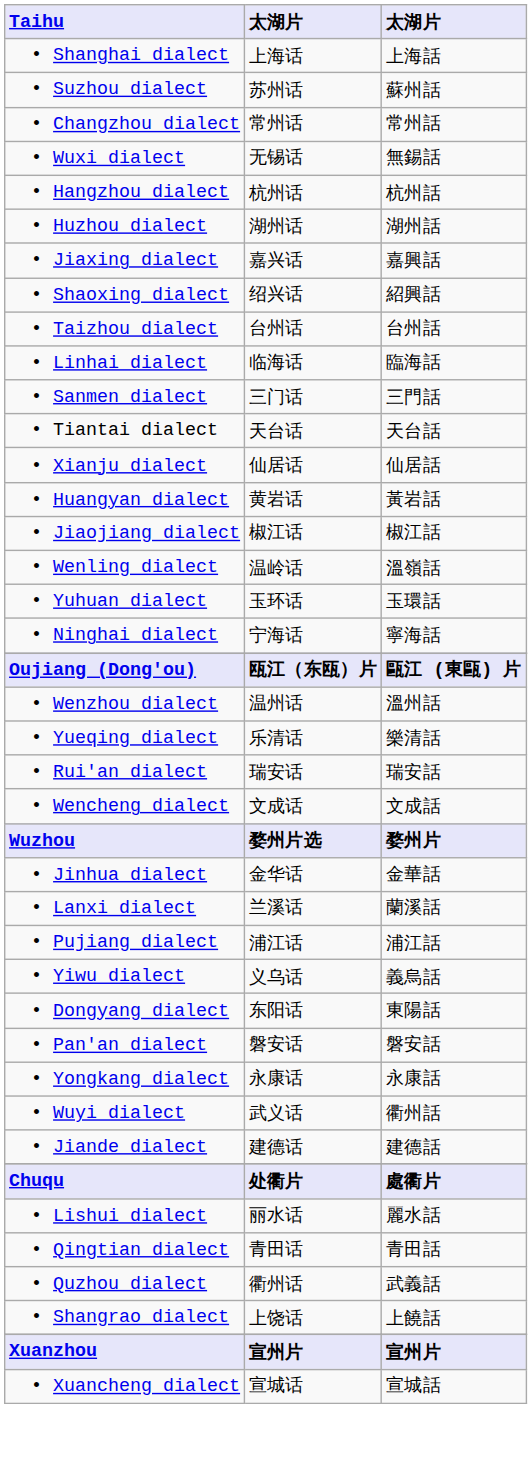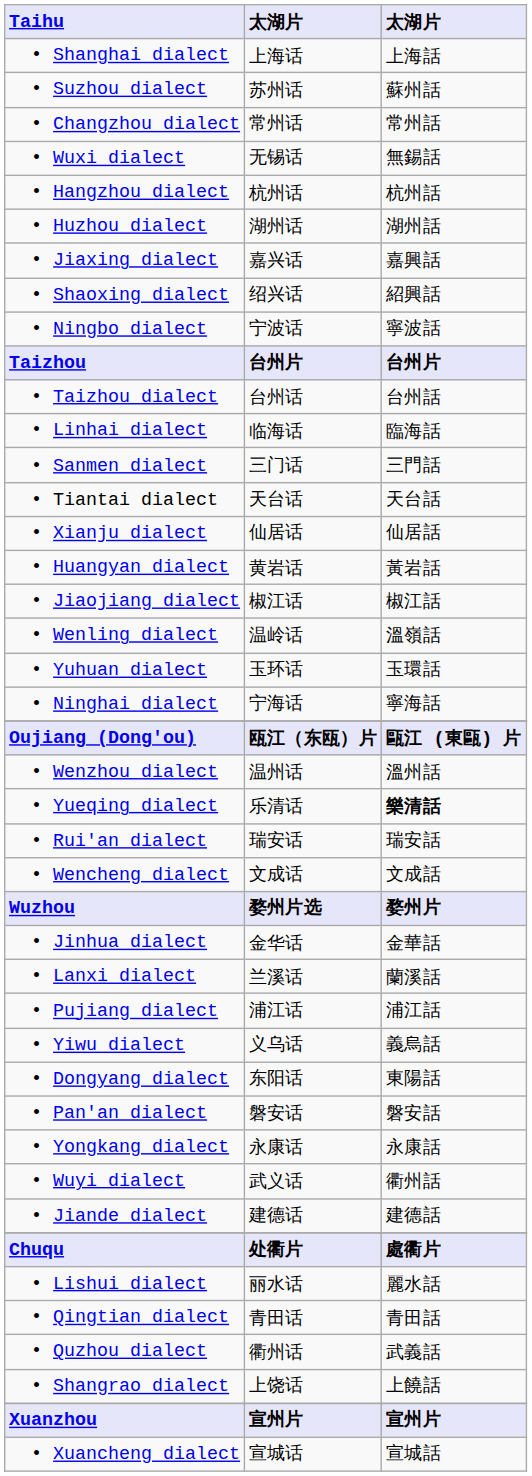+ row: • Ningbo dialect | 宁波话 | 寧波話
+ row: Taizhou | 台州片 | 台州片
• Yueqing dialect | column 3: normal -> bold
